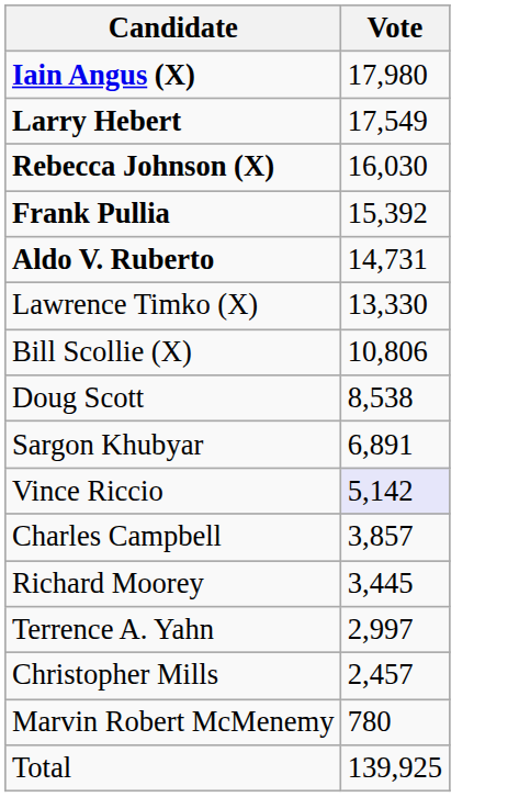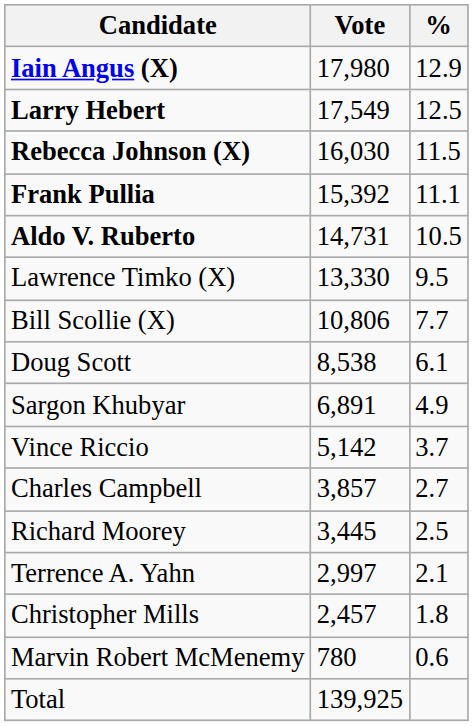+ column: % | 12.9 | 12.5 | 11.5 | 11.1 | 10.5 | 9.5 | 7.7 | 6.1 | 4.9 | 3.7 | 2.7 | 2.5 | 2.1 | 1.8 | 0.6
Vince Riccio | Vote: lavender background -> no background
